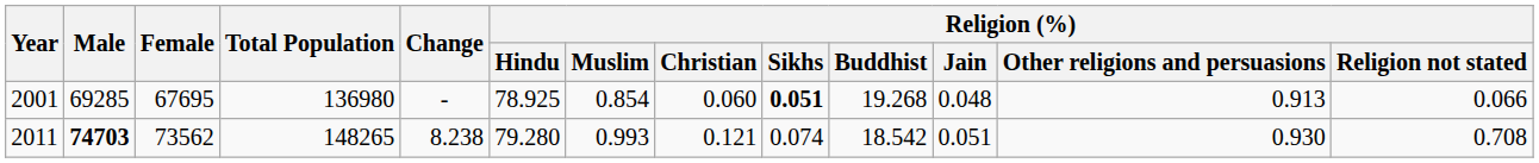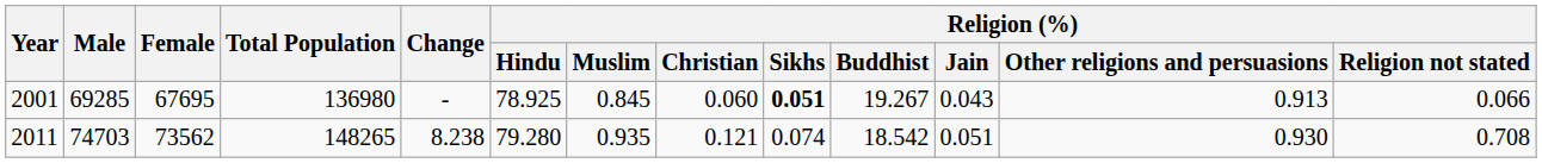2001 | Religion (%) / Muslim: 0.854 -> 0.845
2001 | Religion (%) / Buddhist: 19.268 -> 19.267
2001 | Religion (%) / Jain: 0.048 -> 0.043
2011 | Male: bold -> normal
2011 | Religion (%) / Muslim: 0.993 -> 0.935
